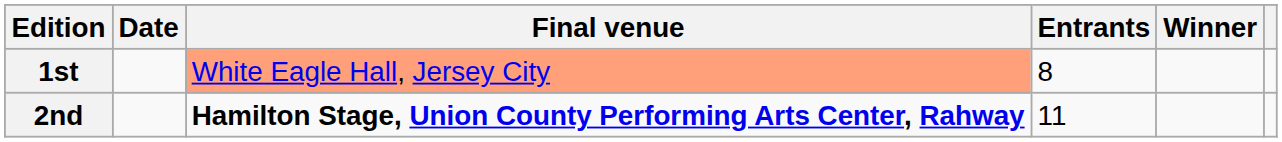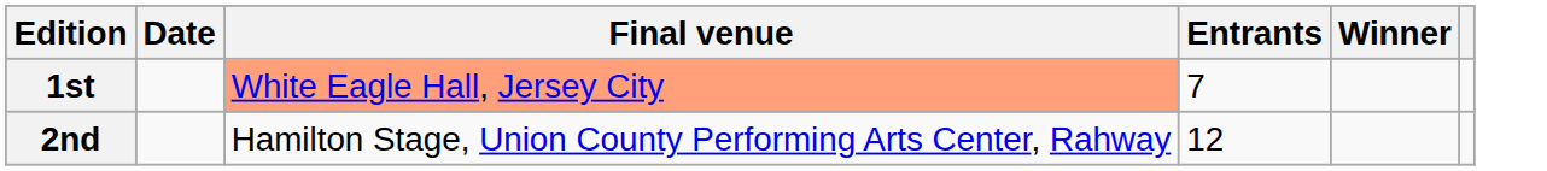1st | Entrants: 8 -> 7
2nd | Final venue: bold -> normal
2nd | Entrants: 11 -> 12
